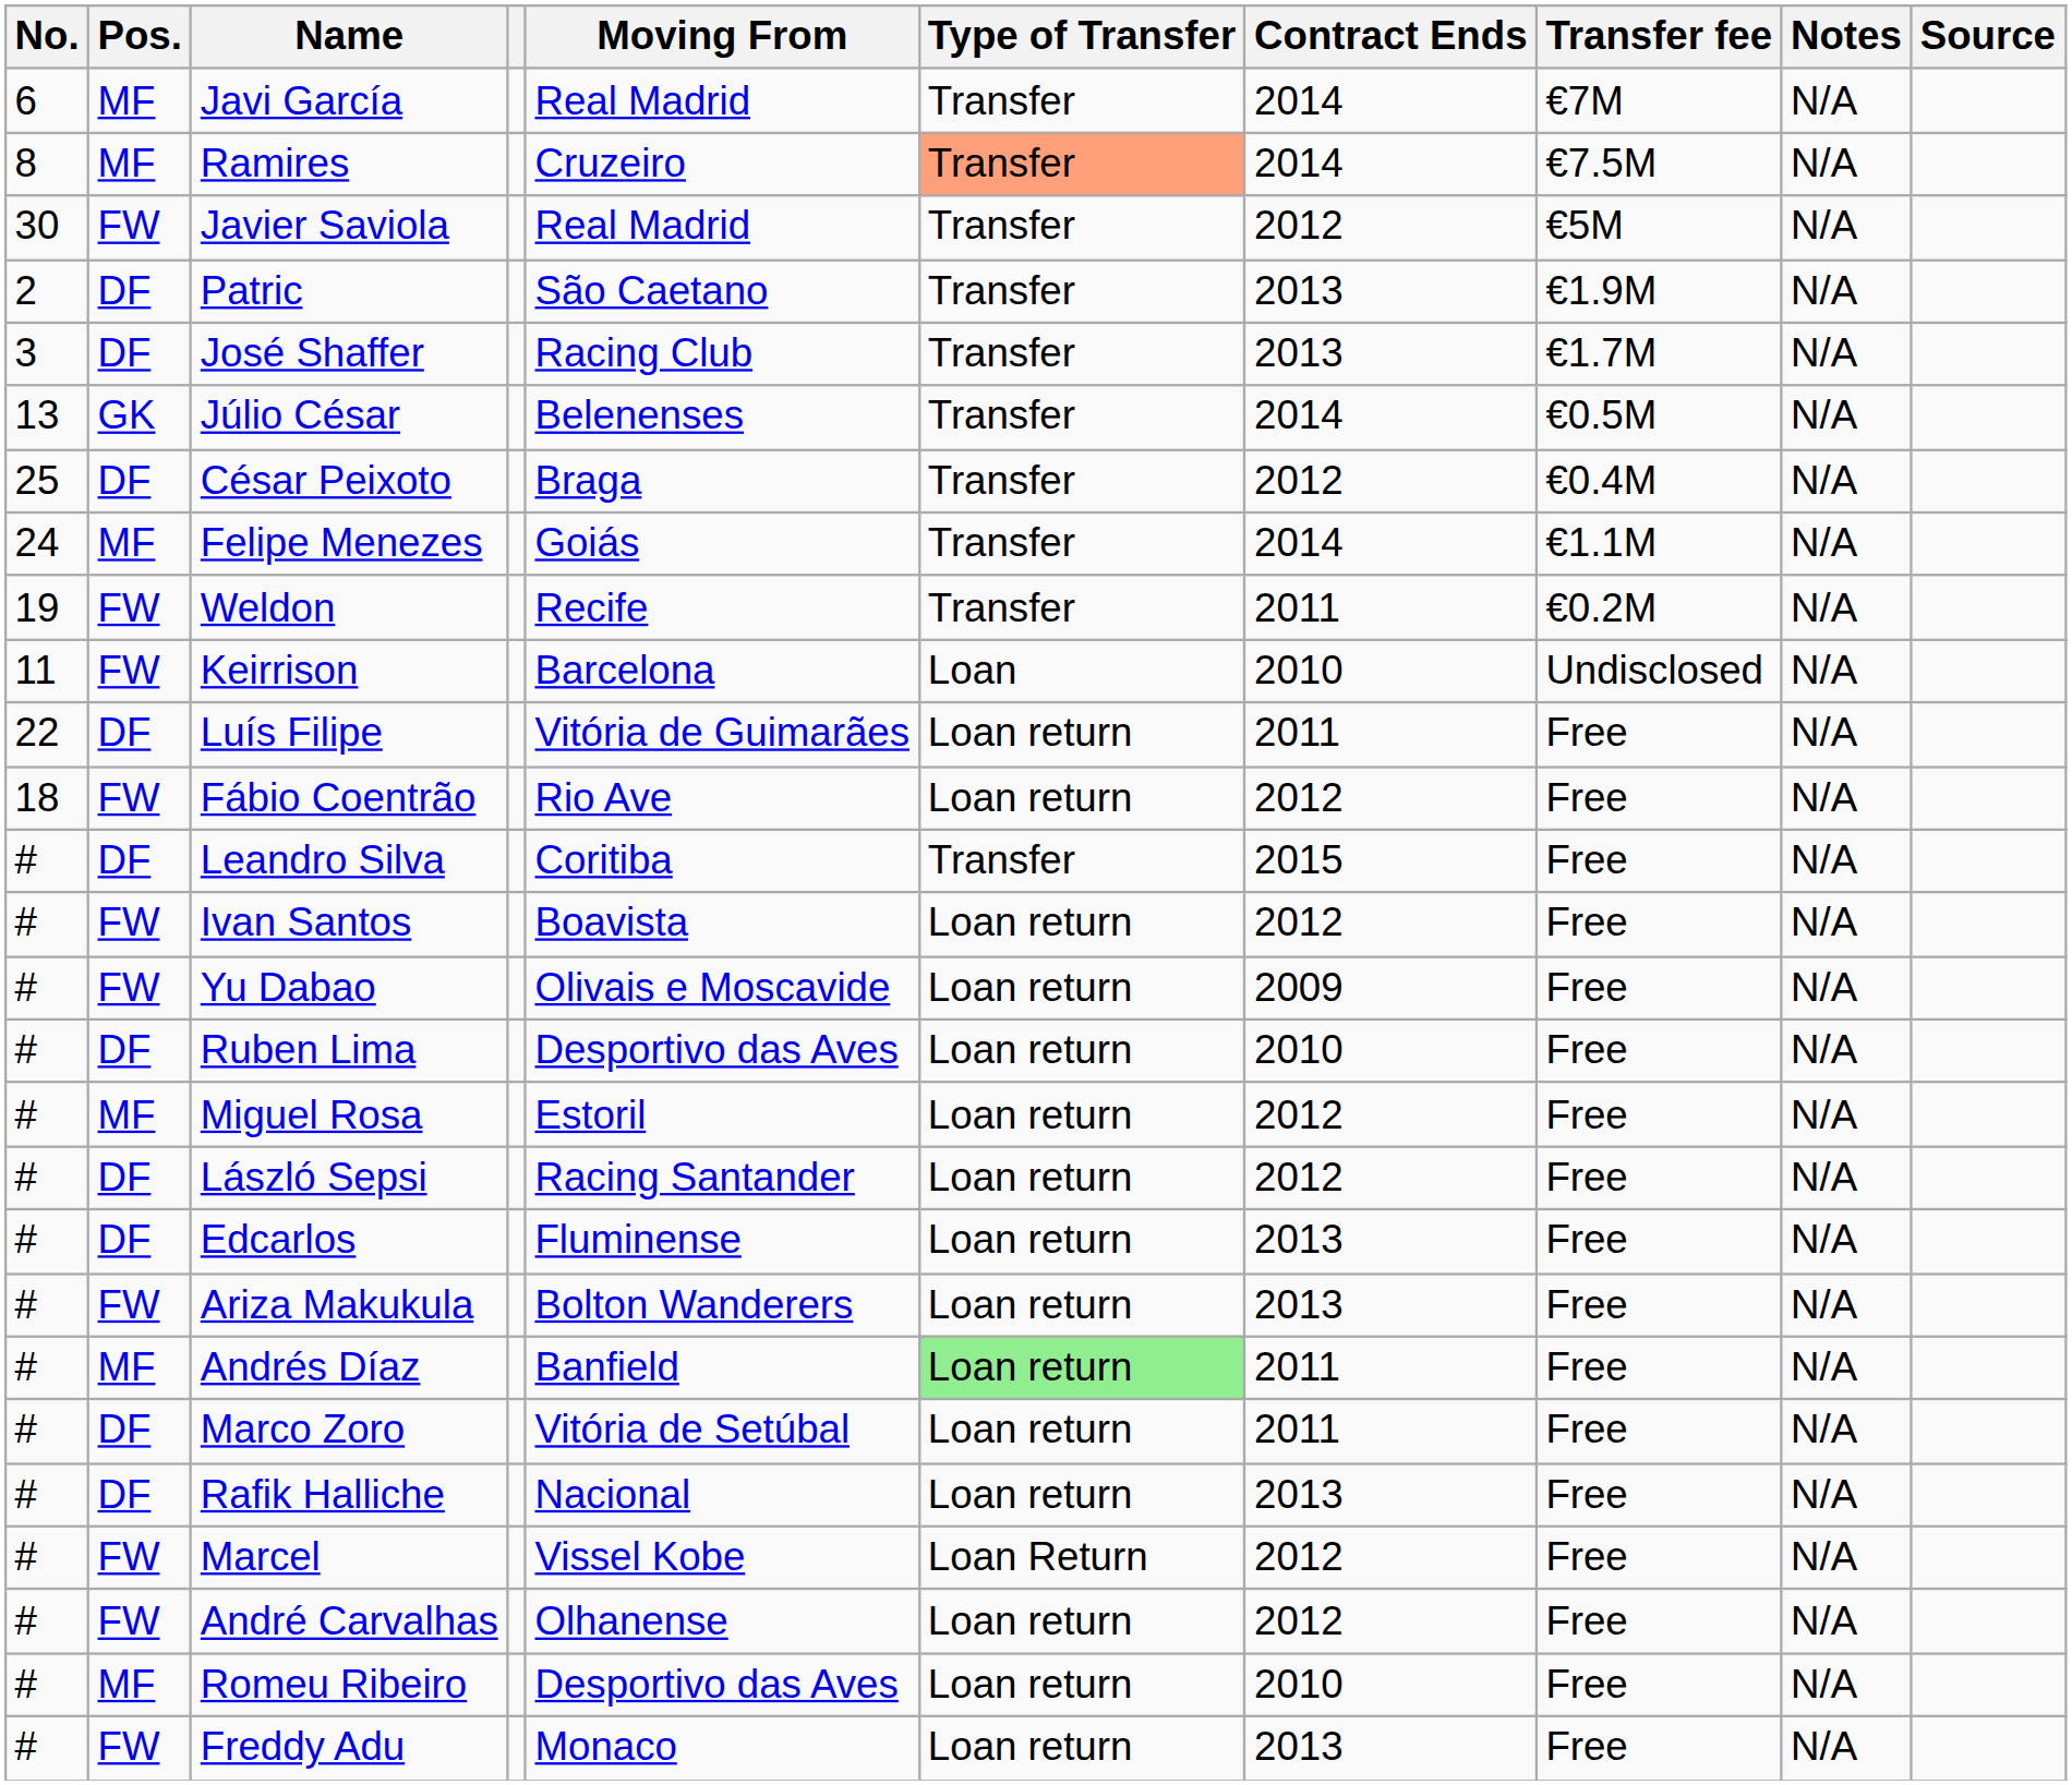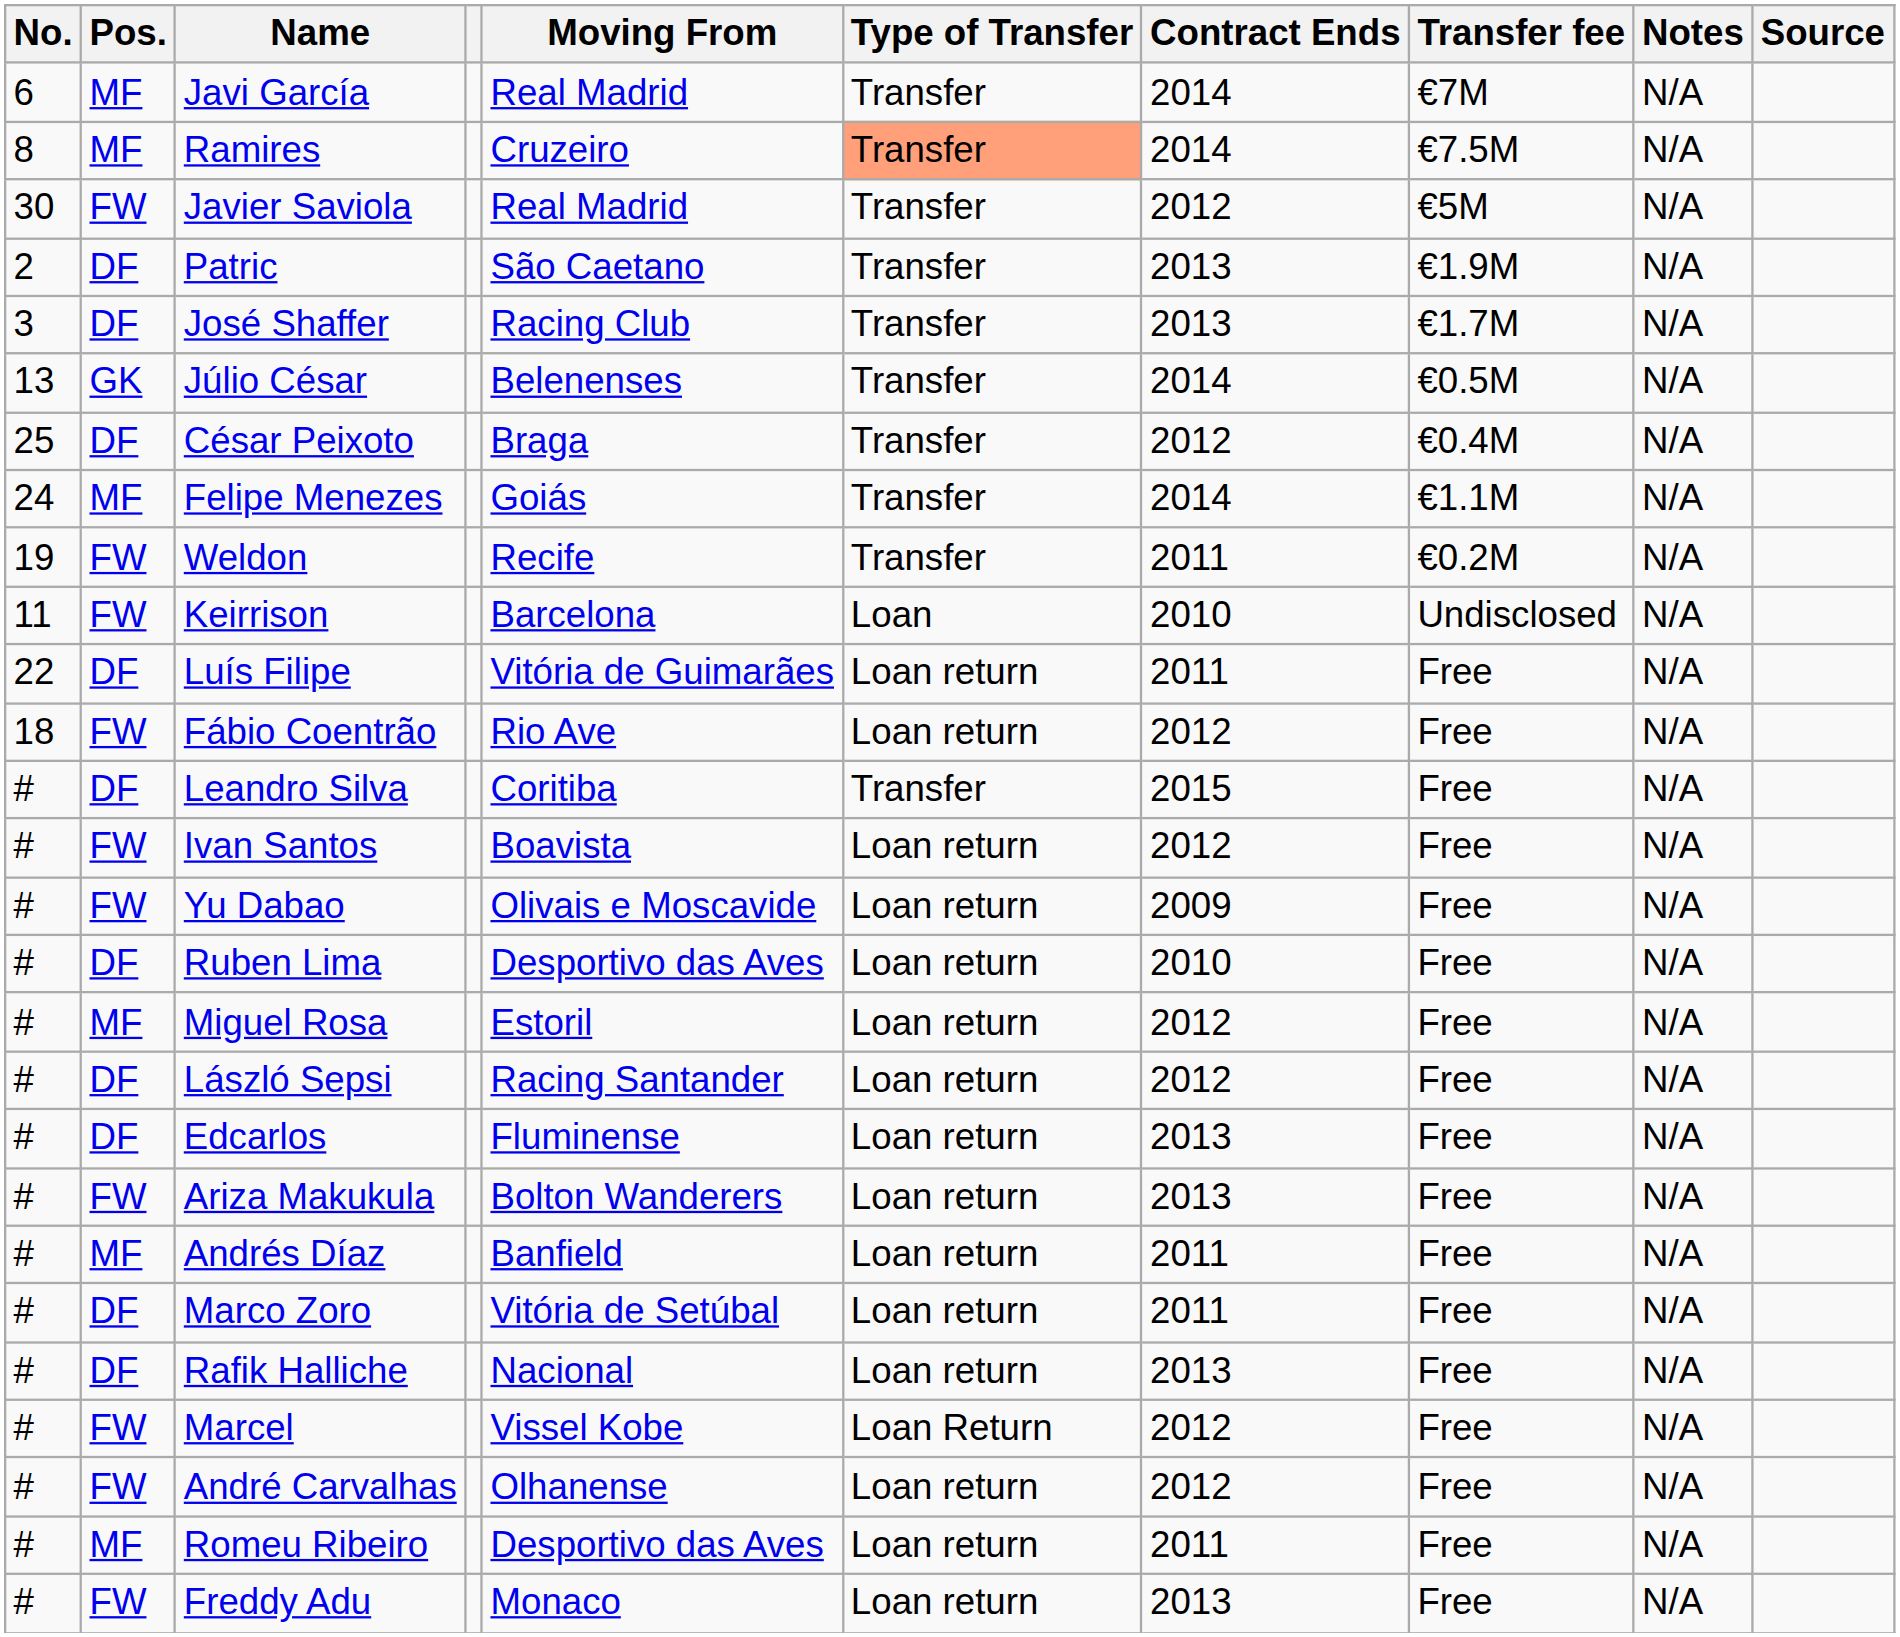Andrés Díaz | Type of Transfer: lightgreen background -> no background
Romeu Ribeiro | Contract Ends: 2010 -> 2011
